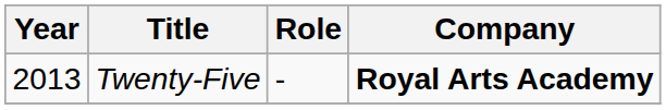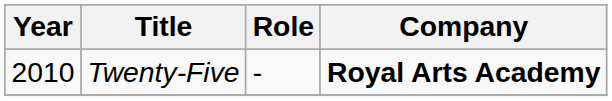Twenty-Five | Year: 2013 -> 2010
